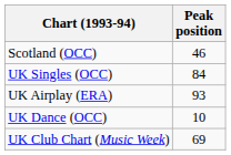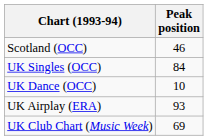rows swapped: UK Airplay (ERA) <-> UK Dance (OCC)
